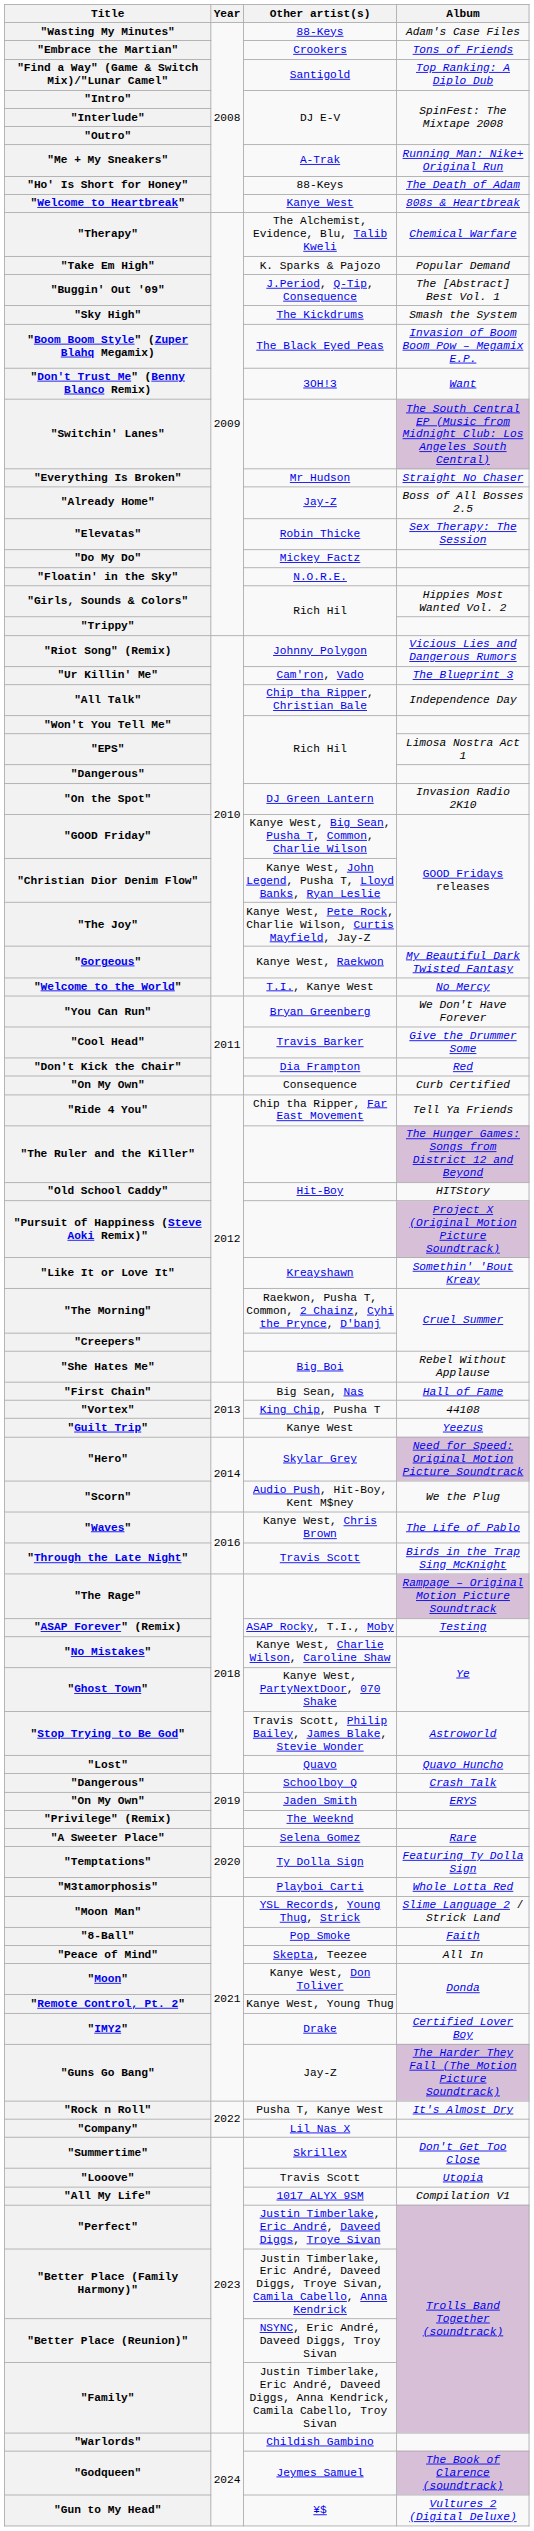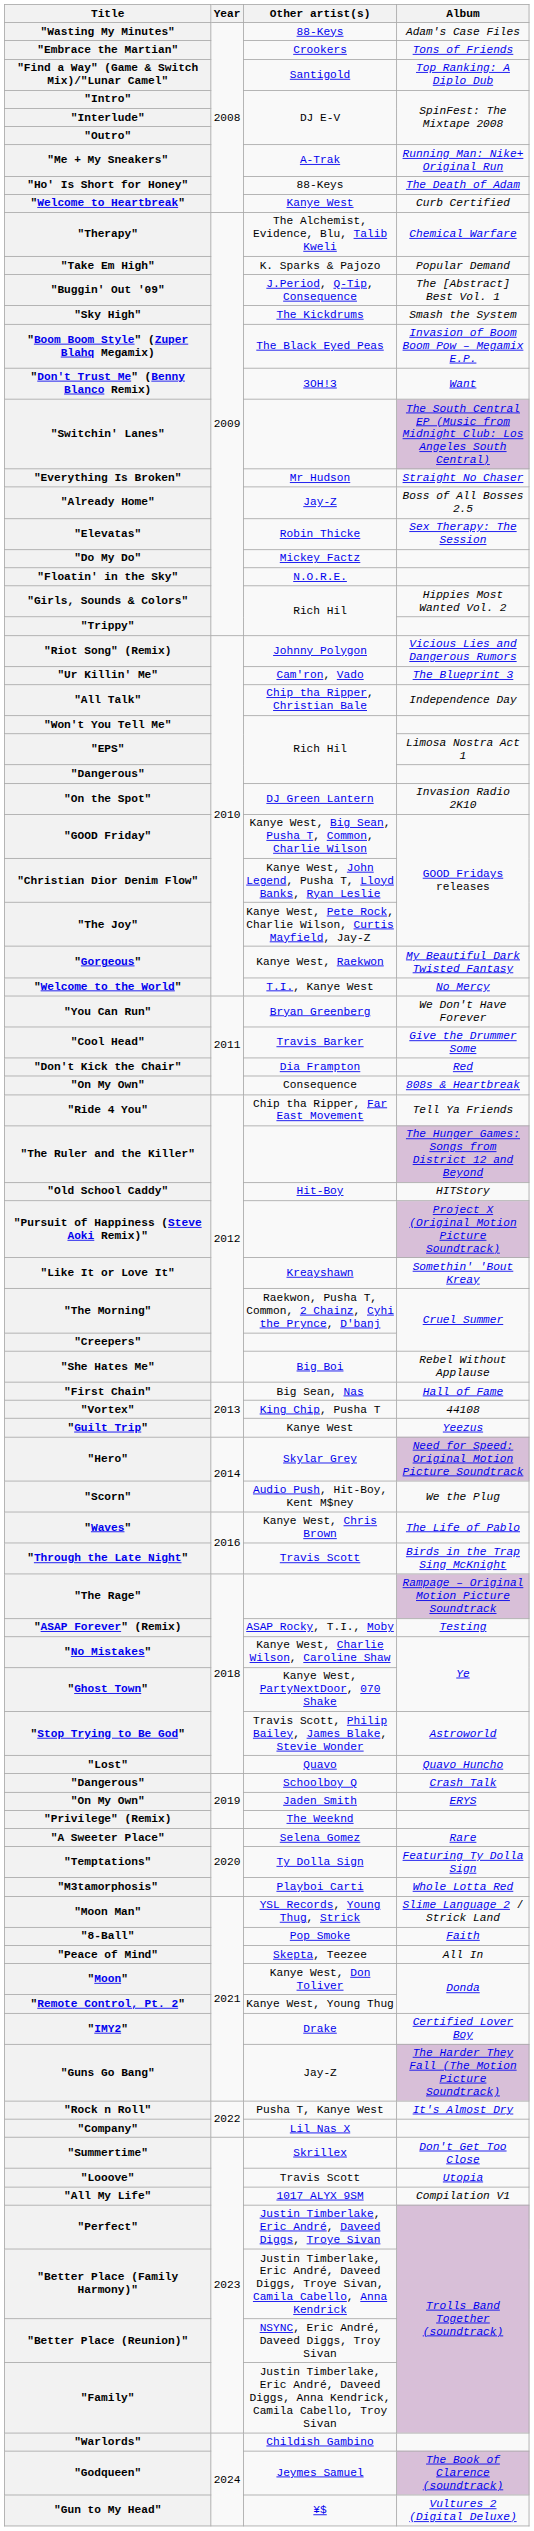"Welcome to Heartbreak" | Album: 808s & Heartbreak -> Curb Certified
"On My Own" / Consequence | Album: Curb Certified -> 808s & Heartbreak
